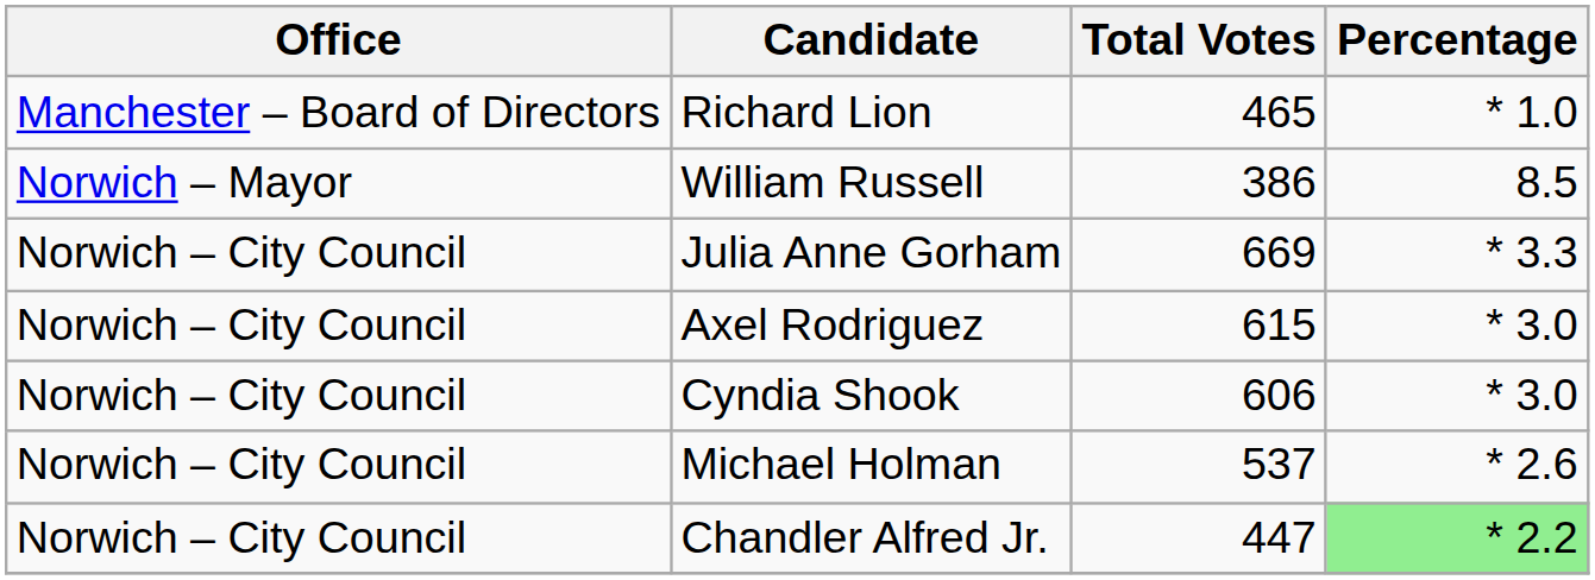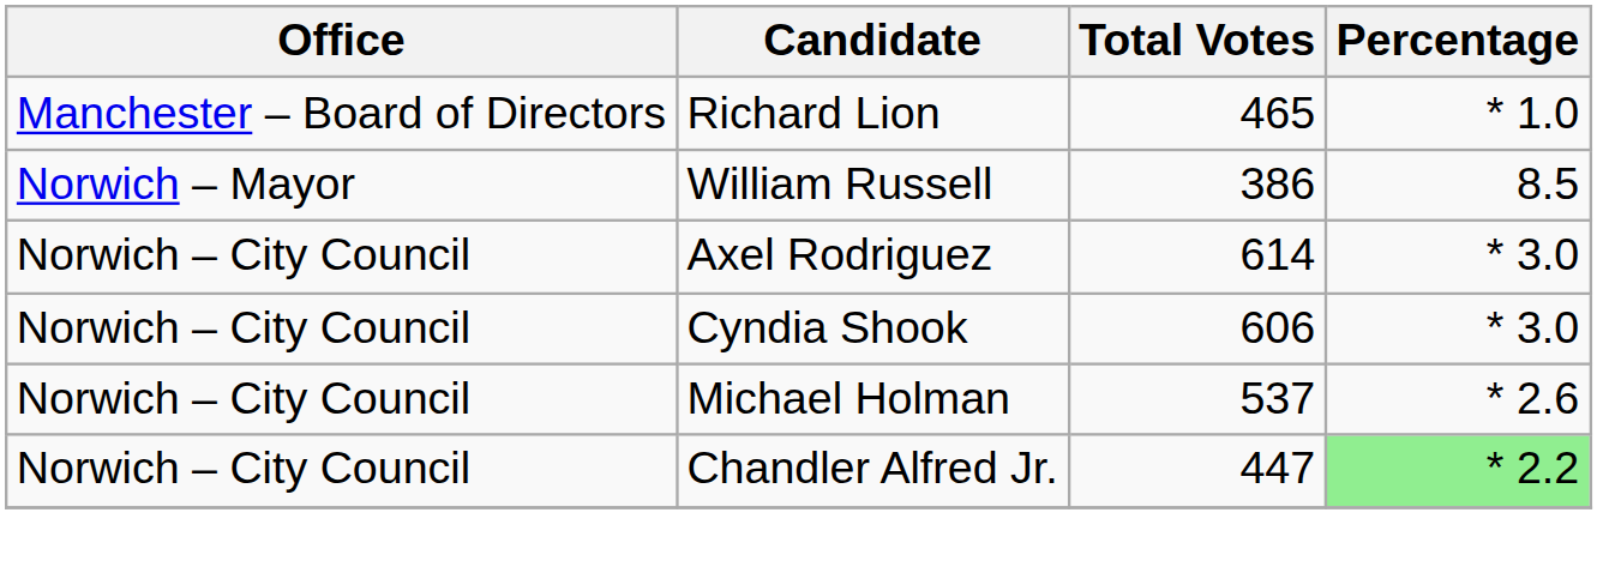- row: Norwich – City Council | Julia Anne Gorham | 669 | * 3.3
Axel Rodriguez | Total Votes: 615 -> 614
